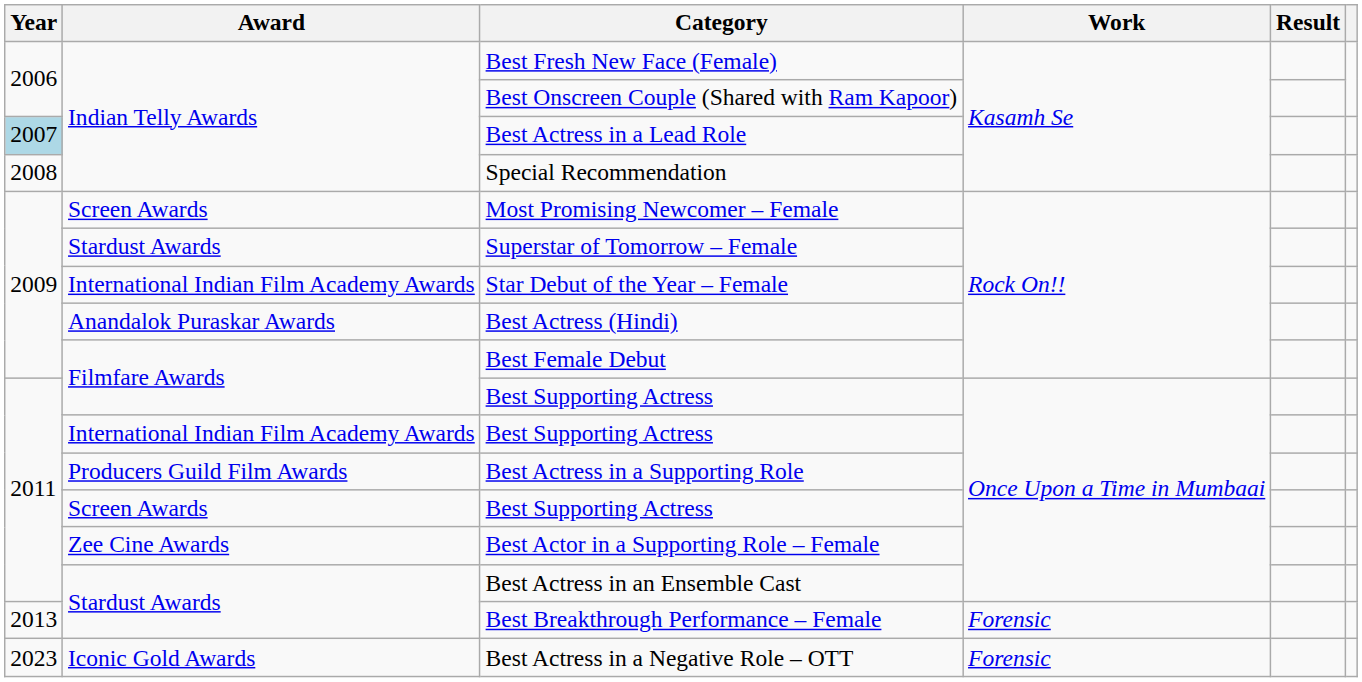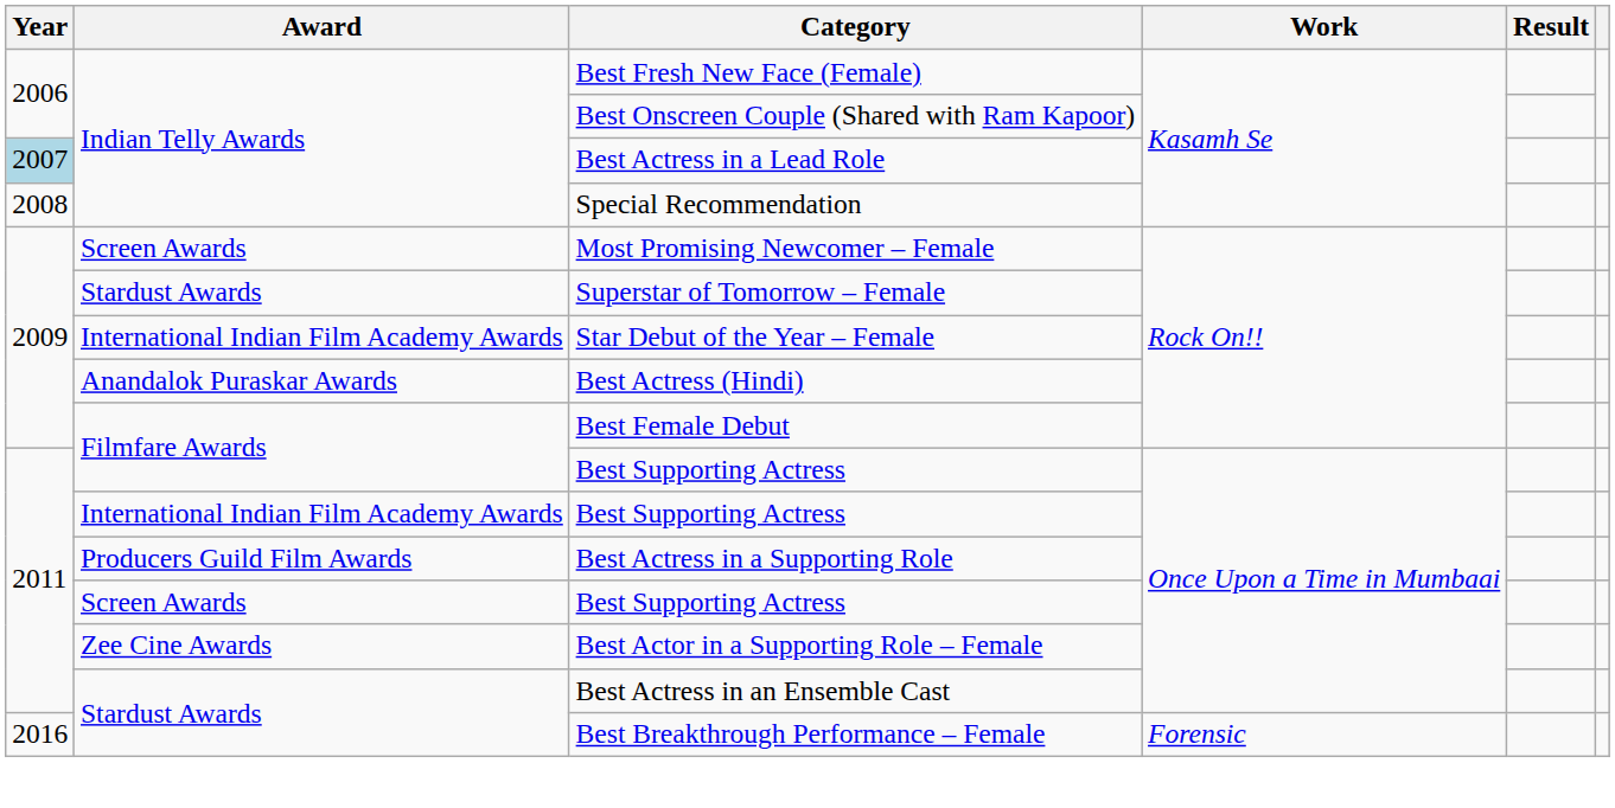Best Breakthrough Performance – Female | Year: 2013 -> 2016
- row: 2023 | Iconic Gold Awards | Best Actress in a Negative Role – OTT | Forensic
